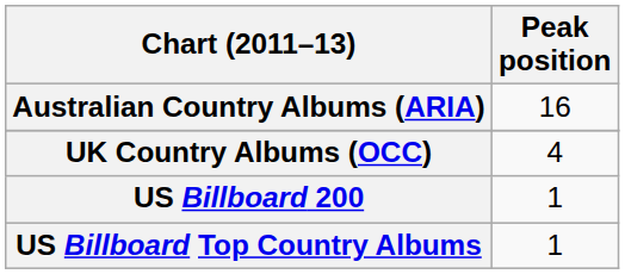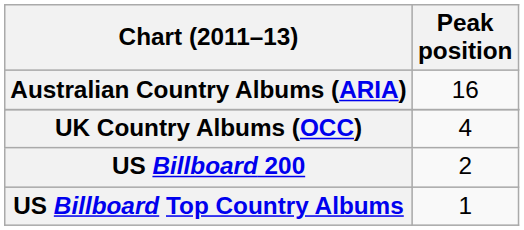US Billboard 200 | Peak position: 1 -> 2
